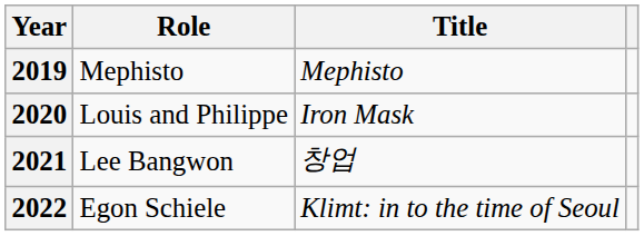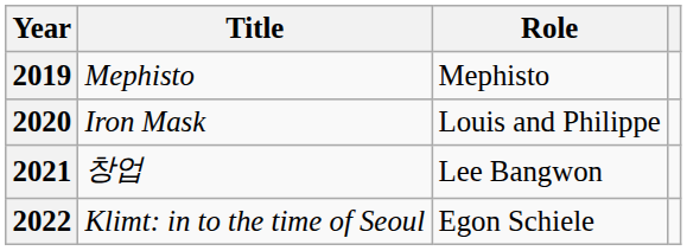columns swapped: Title <-> Role
